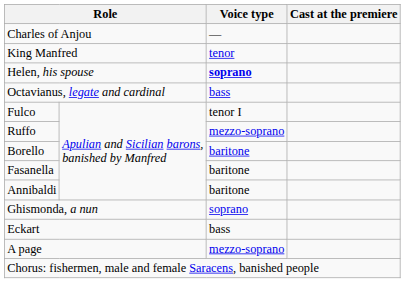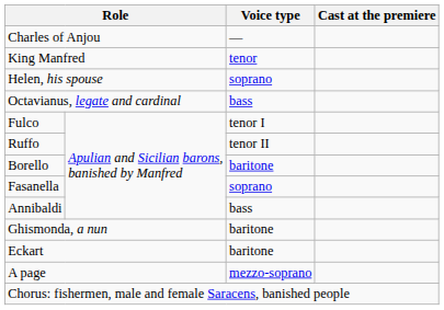Helen, his spouse | Voice type: bold -> normal
Ruffo | Voice type: mezzo-soprano -> tenor II
Fasanella | Voice type: baritone -> soprano
Annibaldi | Voice type: baritone -> bass
Ghismonda, a nun | Voice type: soprano -> baritone
Eckart | Voice type: bass -> baritone
